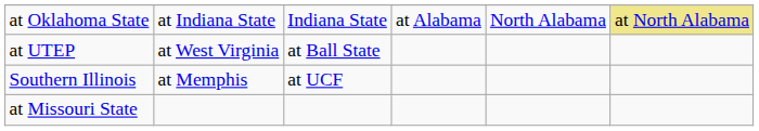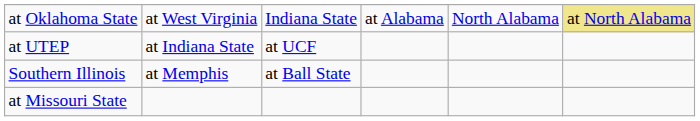at Oklahoma State | column 2: at Indiana State -> at West Virginia
at UTEP | column 2: at West Virginia -> at Indiana State
at UTEP | column 3: at Ball State -> at UCF
Southern Illinois | column 3: at UCF -> at Ball State
